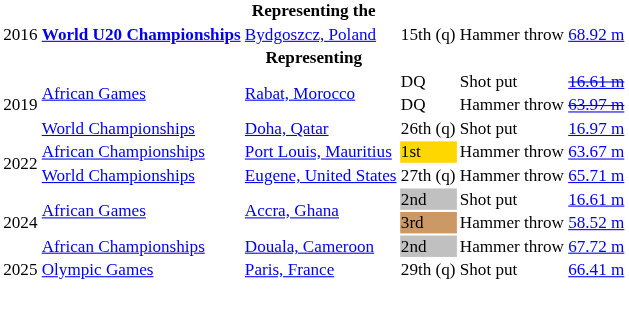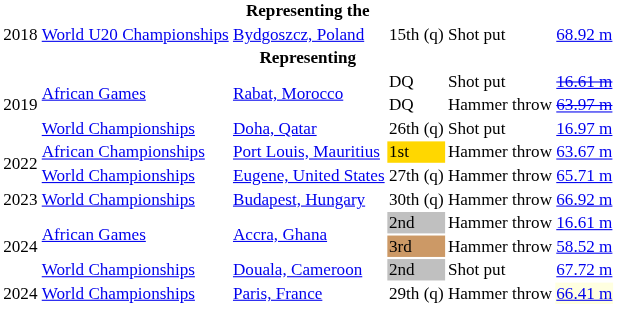Bydgoszcz, Poland | column 1: 2016 -> 2018
Bydgoszcz, Poland | column 2: bold -> normal
Bydgoszcz, Poland | column 5: Hammer throw -> Shot put
+ row: 2023 | World Championships | Budapest, Hungary | 30th (q) | Hammer throw | 66.92 m
Accra, Ghana / 2nd | column 5: Shot put -> Hammer throw
Douala, Cameroon | column 2: African Championships -> World Championships
Douala, Cameroon | column 5: Hammer throw -> Shot put
Paris, France | column 1: 2025 -> 2024
Paris, France | column 2: Olympic Games -> World Championships
Paris, France | column 5: Shot put -> Hammer throw
Paris, France | column 6: no background -> lightyellow background
